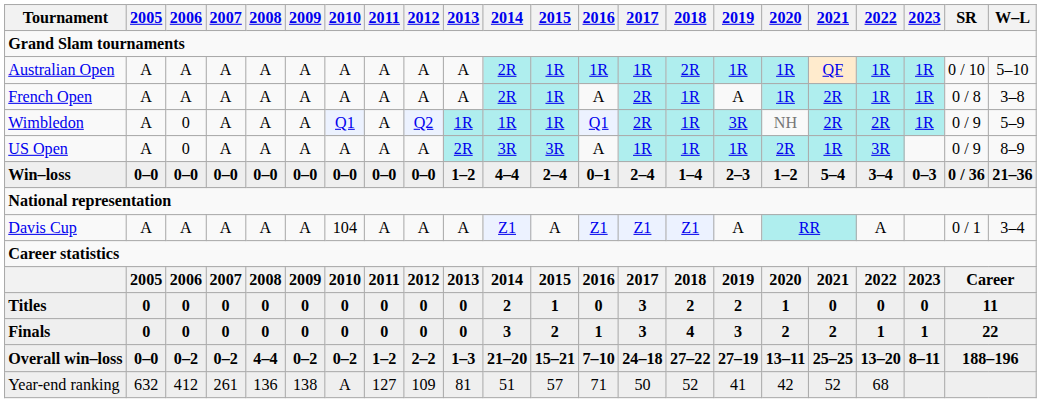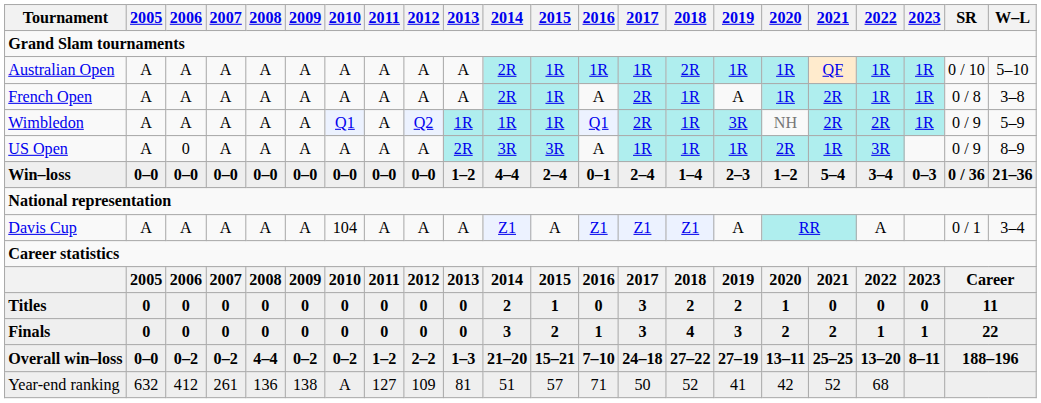Wimbledon | 2006: 0 -> A
